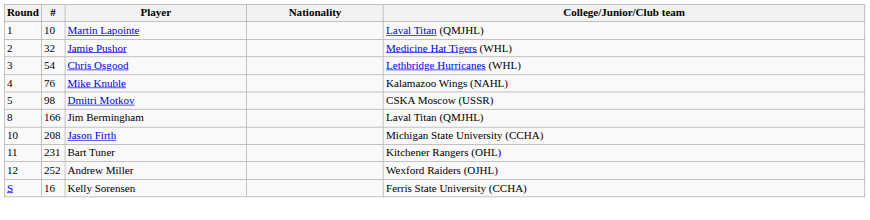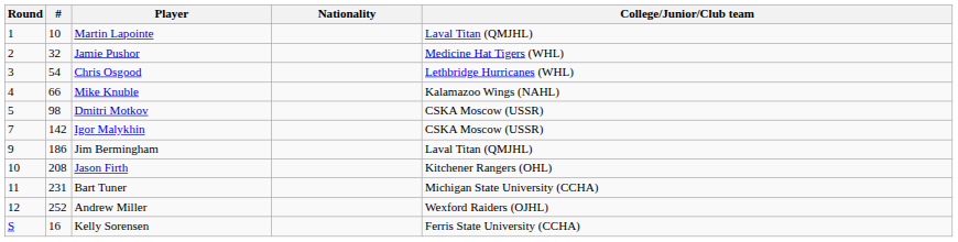Mike Knuble | #: 76 -> 66
+ row: 7 | 142 | Igor Malykhin | CSKA Moscow (USSR)
Jim Bermingham | Round: 8 -> 9
Jim Bermingham | #: 166 -> 186
Jason Firth | College/Junior/Club team: Michigan State University (CCHA) -> Kitchener Rangers (OHL)
Bart Tuner | College/Junior/Club team: Kitchener Rangers (OHL) -> Michigan State University (CCHA)
